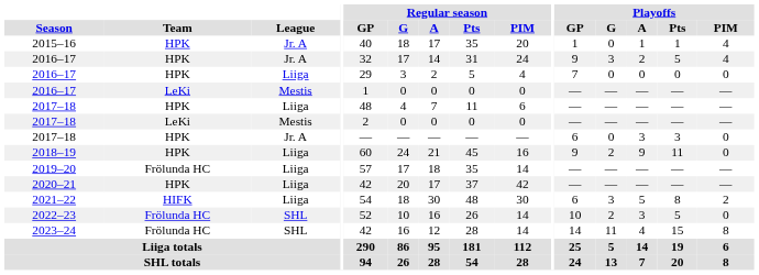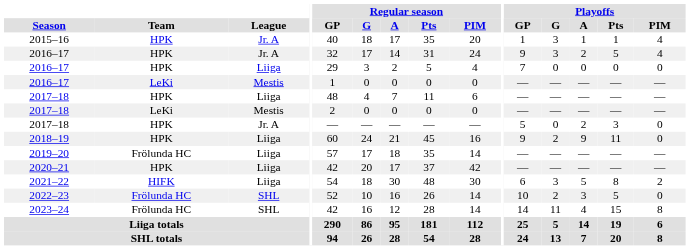2015–16 | Playoffs / G: 0 -> 3
2017–18 / Jr. A | Playoffs / GP: 6 -> 5
2017–18 / Jr. A | Playoffs / A: 3 -> 2
